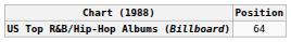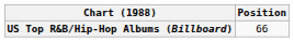US Top R&B/Hip-Hop Albums (Billboard) | Position: 64 -> 66
